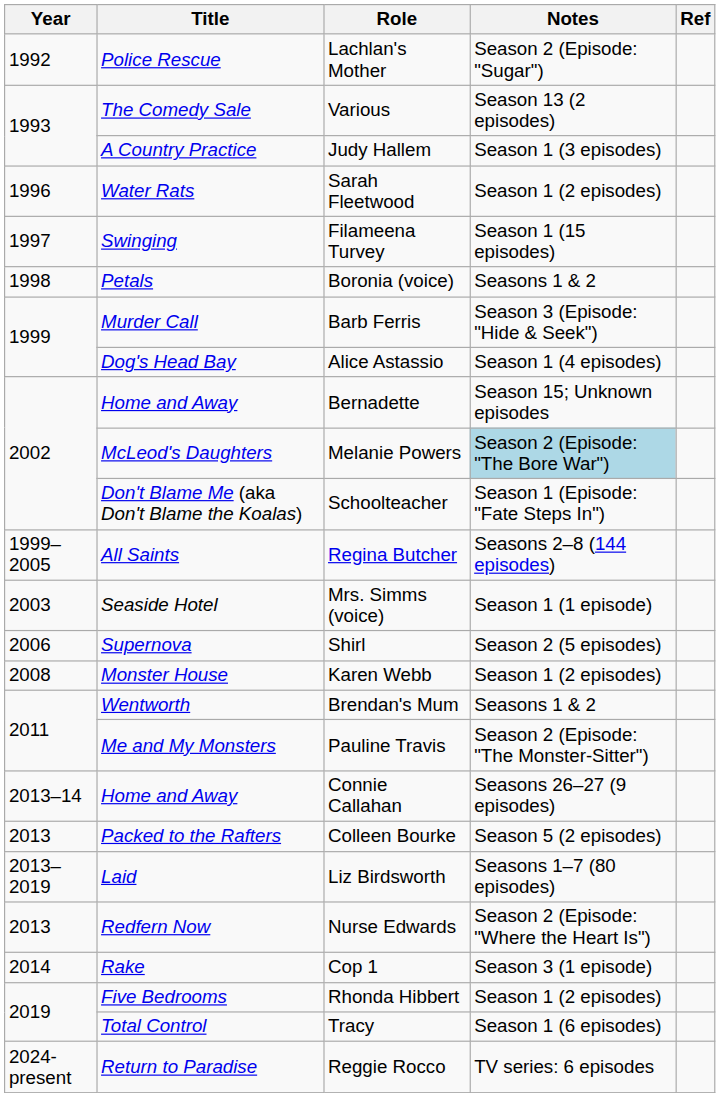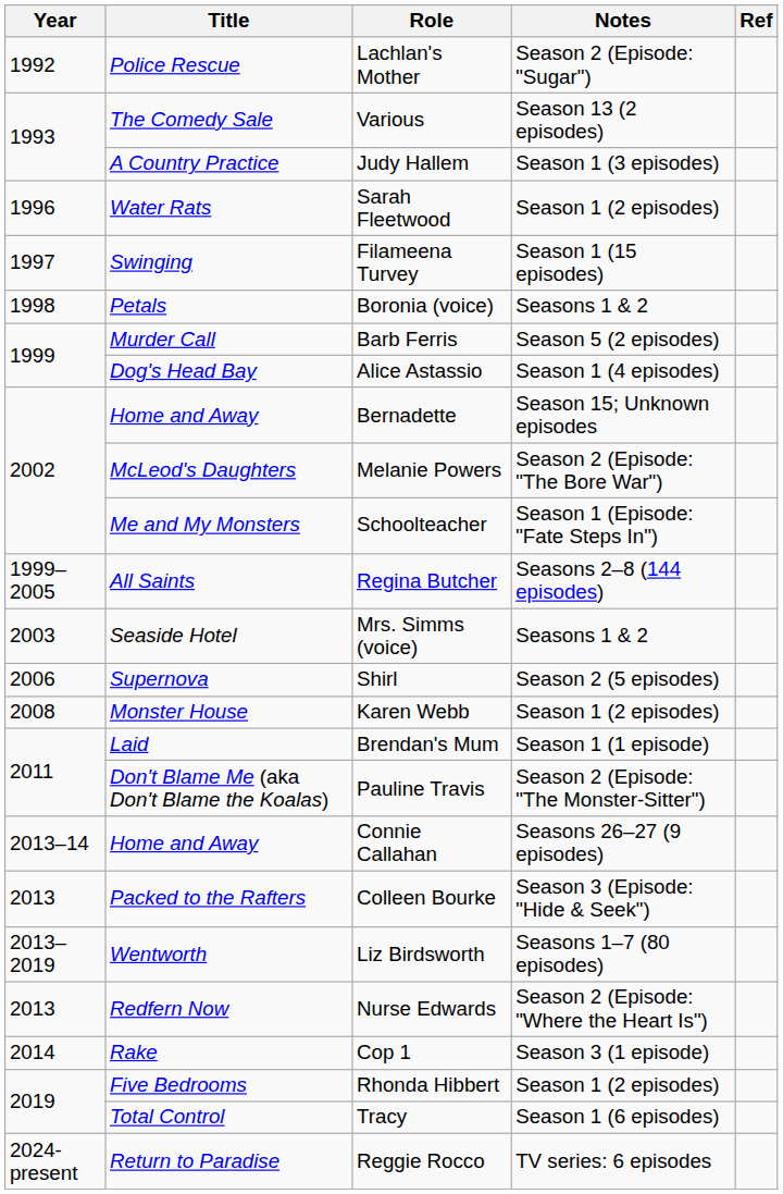Barb Ferris | Notes: Season 3 (Episode: "Hide & Seek") -> Season 5 (2 episodes)
Melanie Powers | Notes: lightblue background -> no background
Schoolteacher | Title: Don't Blame Me (aka Don't Blame the Koalas) -> Me and My Monsters
Mrs. Simms (voice) | Notes: Season 1 (1 episode) -> Seasons 1 & 2
Brendan's Mum | Title: Wentworth -> Laid
Brendan's Mum | Notes: Seasons 1 & 2 -> Season 1 (1 episode)
Pauline Travis | Title: Me and My Monsters -> Don't Blame Me (aka Don't Blame the Koalas)
Colleen Bourke | Notes: Season 5 (2 episodes) -> Season 3 (Episode: "Hide & Seek")
Liz Birdsworth | Title: Laid -> Wentworth
